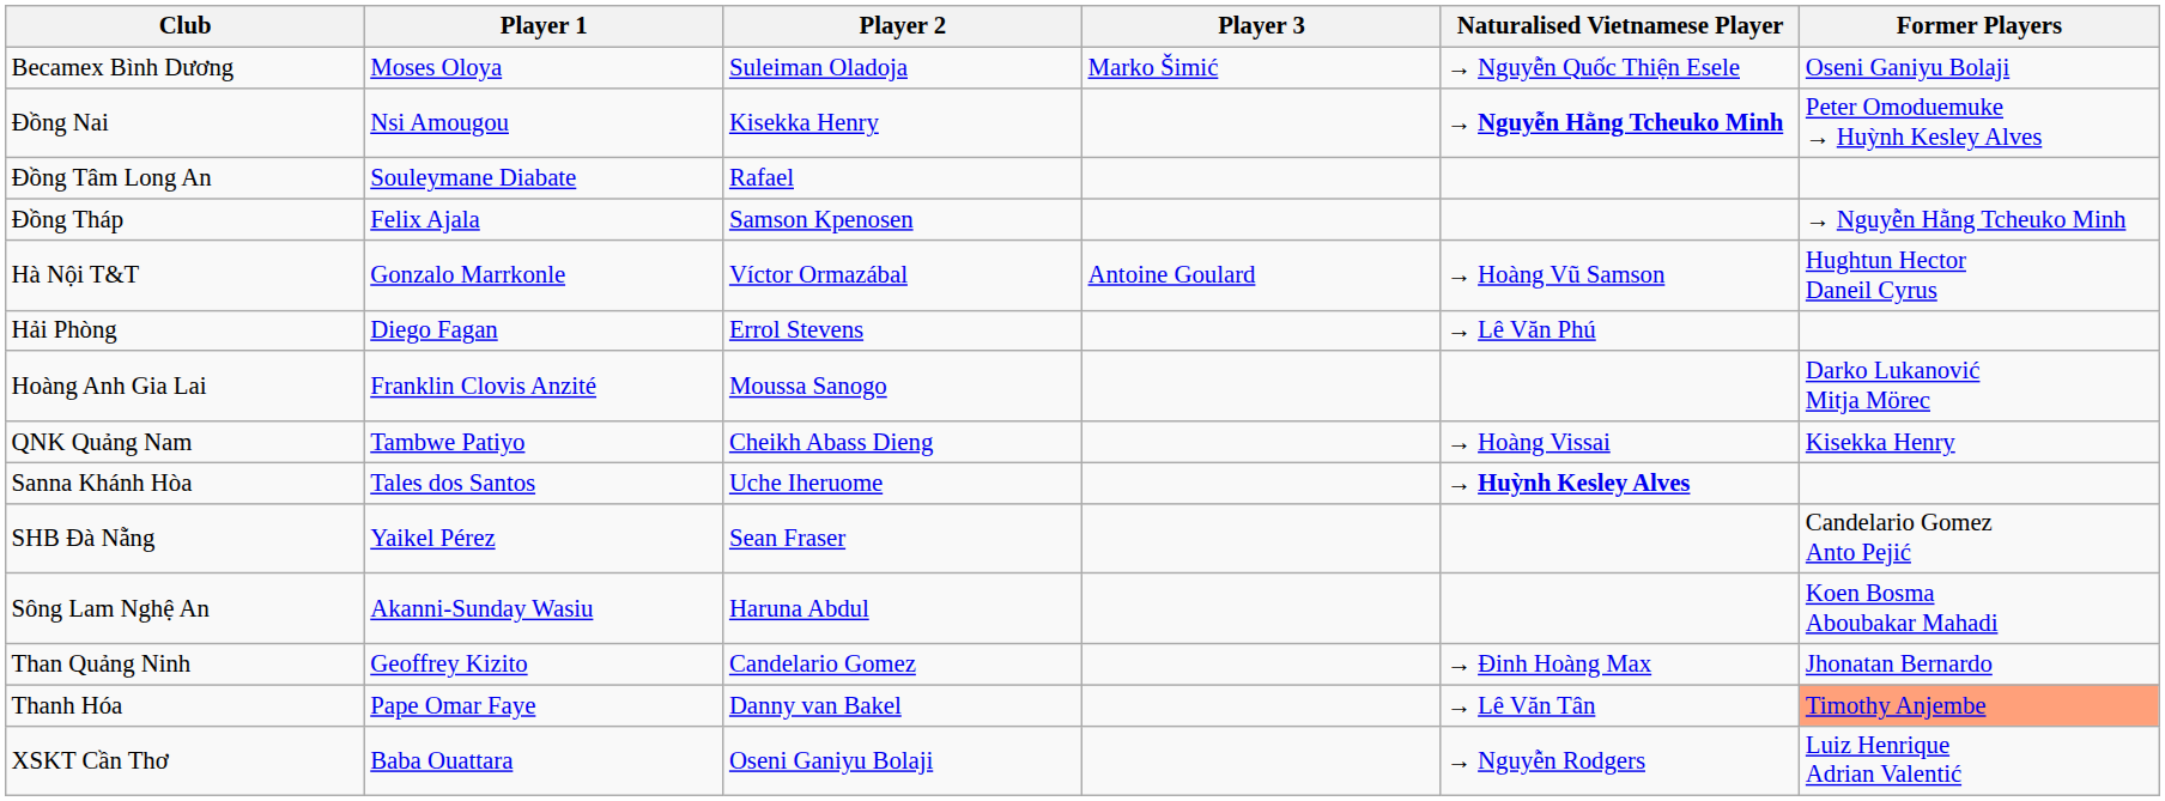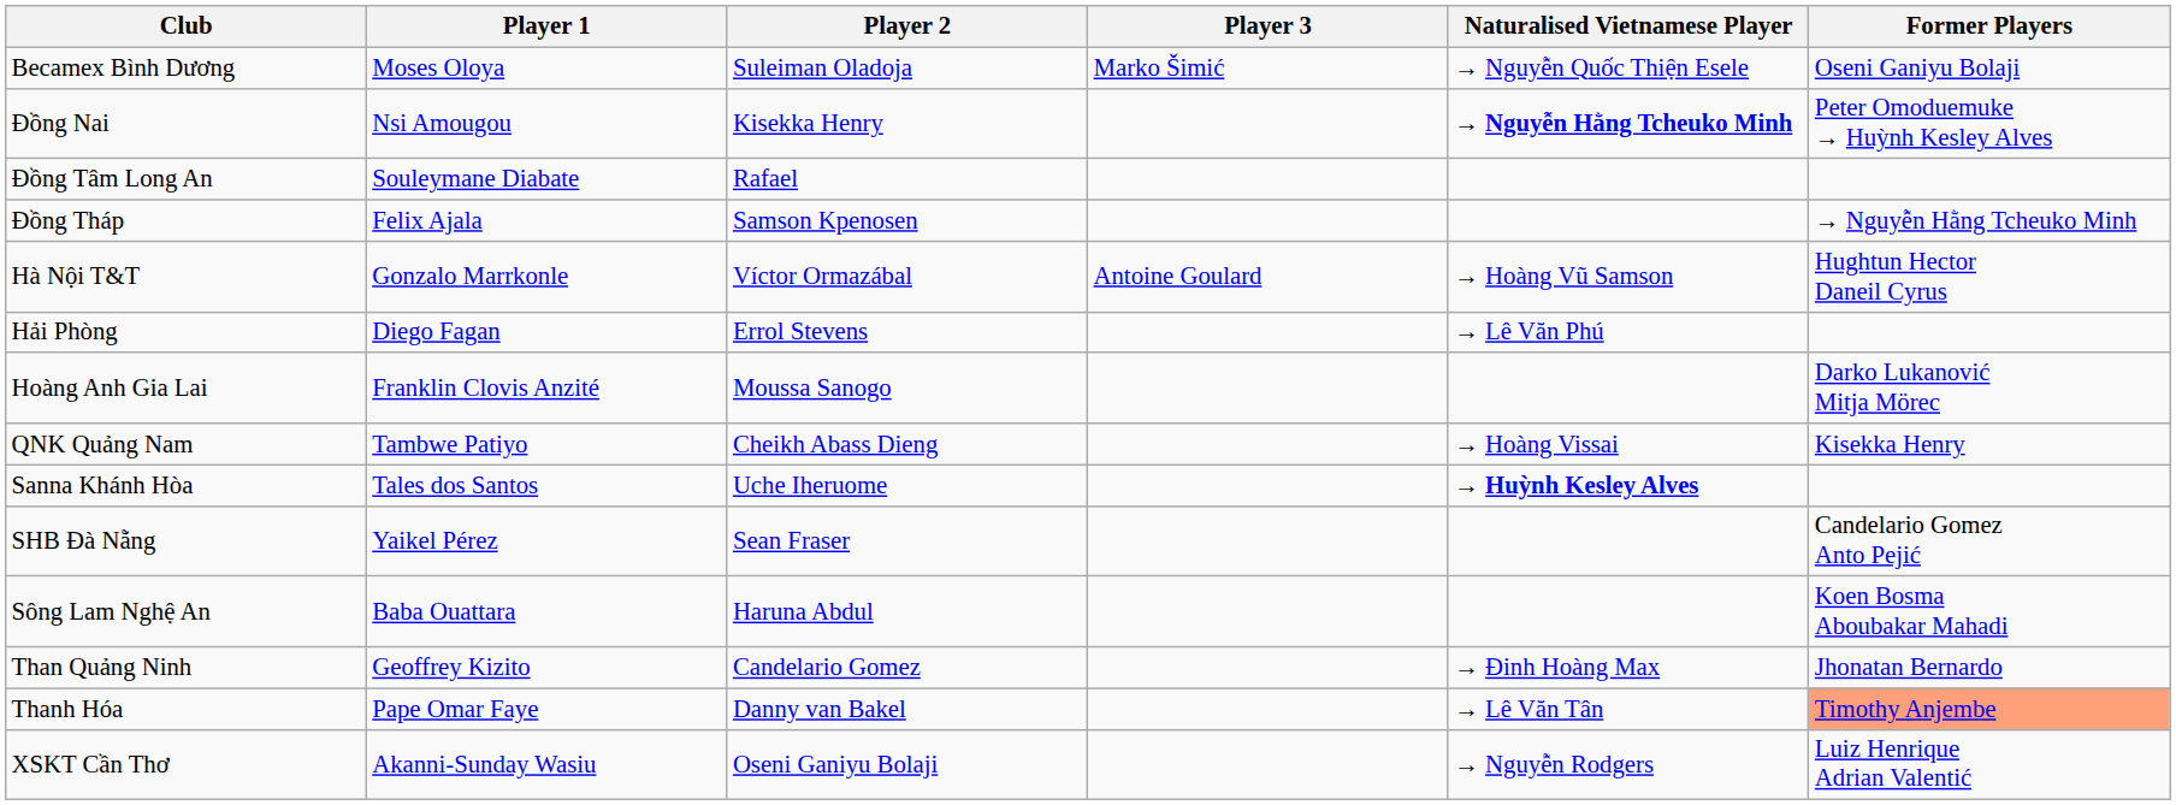Sông Lam Nghệ An | Player 1: Akanni-Sunday Wasiu -> Baba Ouattara
XSKT Cần Thơ | Player 1: Baba Ouattara -> Akanni-Sunday Wasiu
